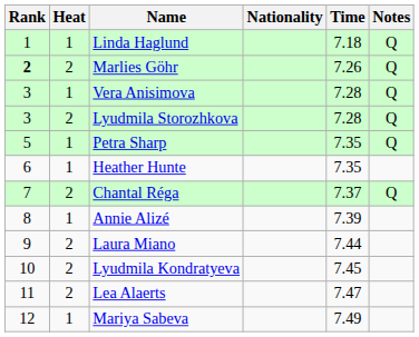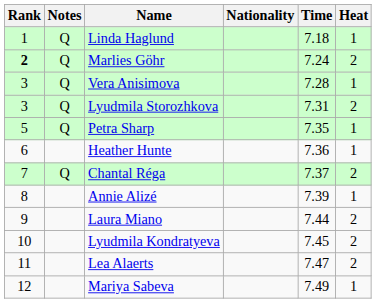columns swapped: Heat <-> Notes
Marlies Göhr | Time: 7.26 -> 7.24
Lyudmila Storozhkova | Time: 7.28 -> 7.31
Heather Hunte | Time: 7.35 -> 7.36
